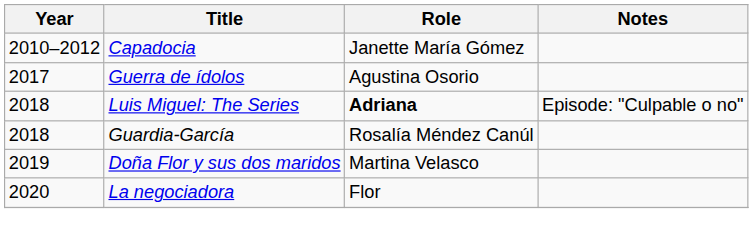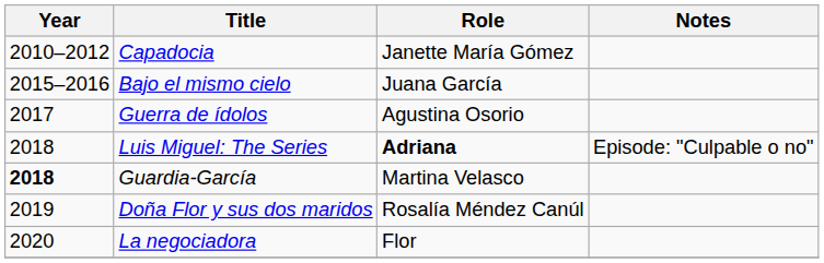+ row: 2015–2016 | Bajo el mismo cielo | Juana García
Guardia-García | Year: normal -> bold
Guardia-García | Role: Rosalía Méndez Canúl -> Martina Velasco
Doña Flor y sus dos maridos | Role: Martina Velasco -> Rosalía Méndez Canúl
